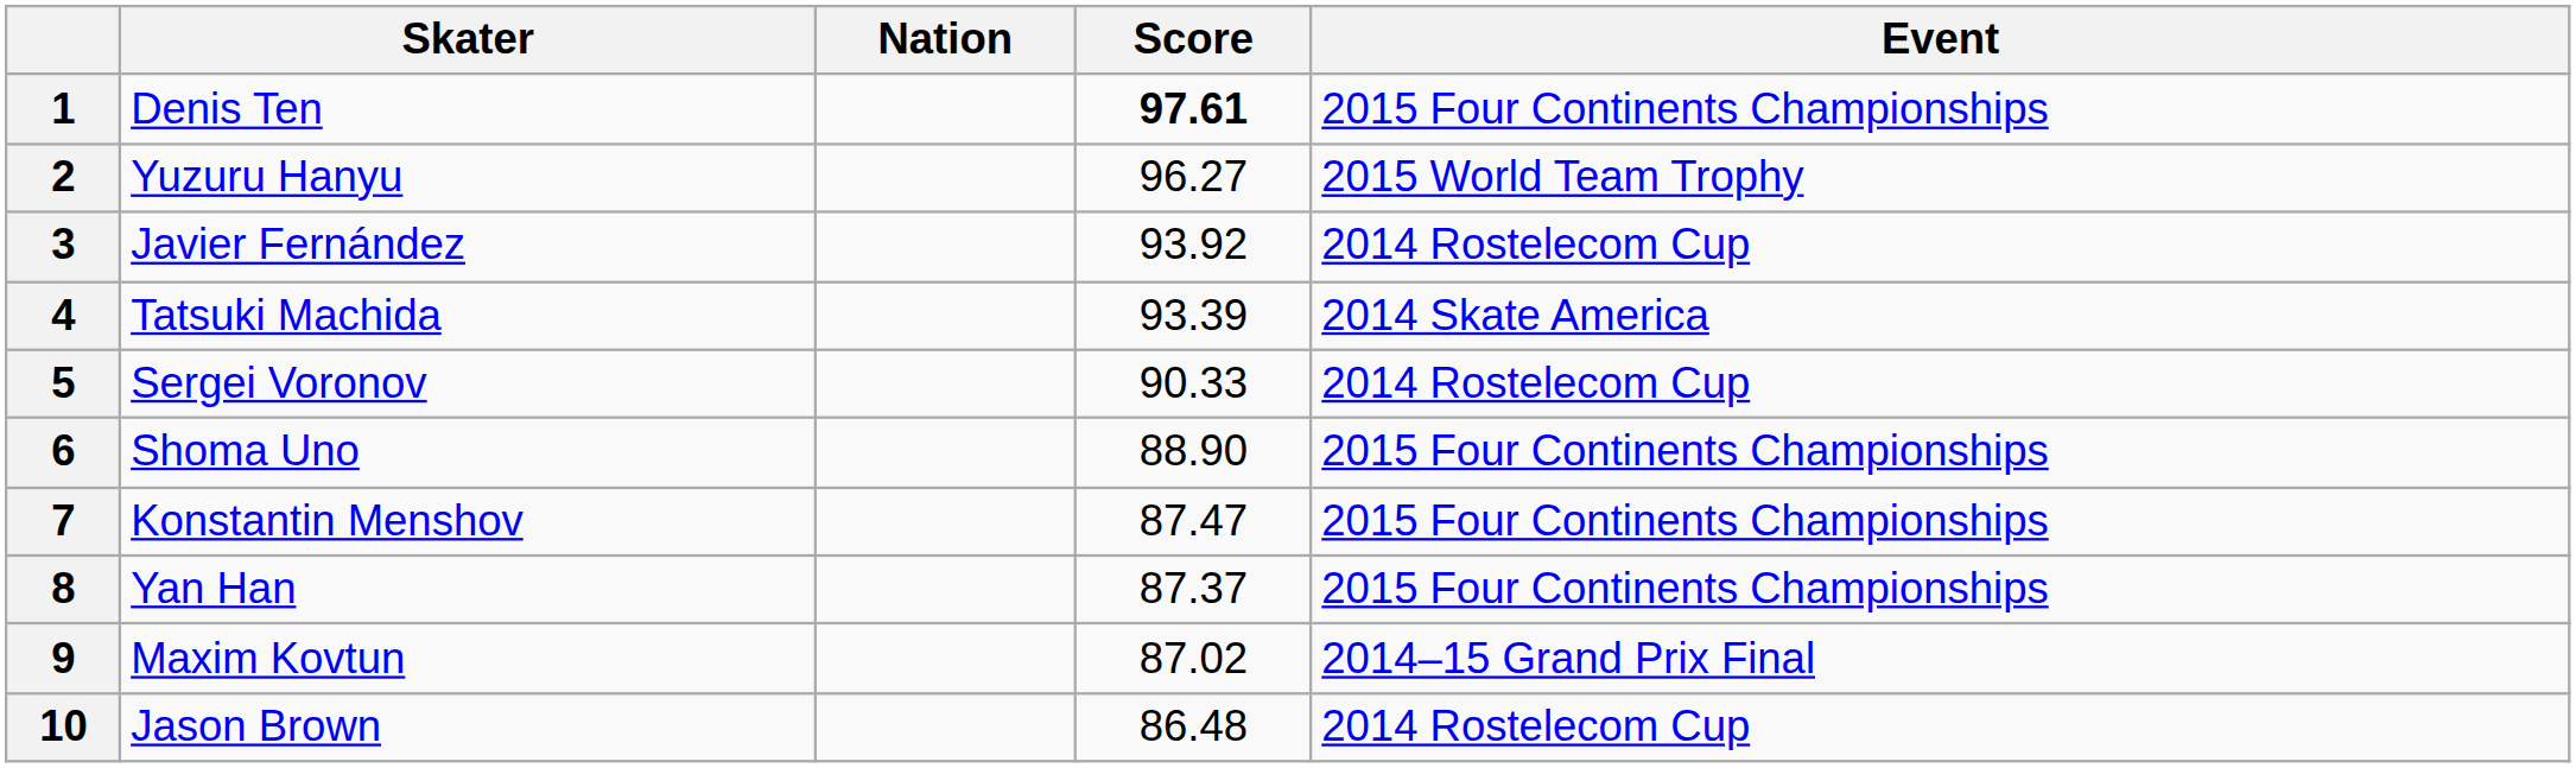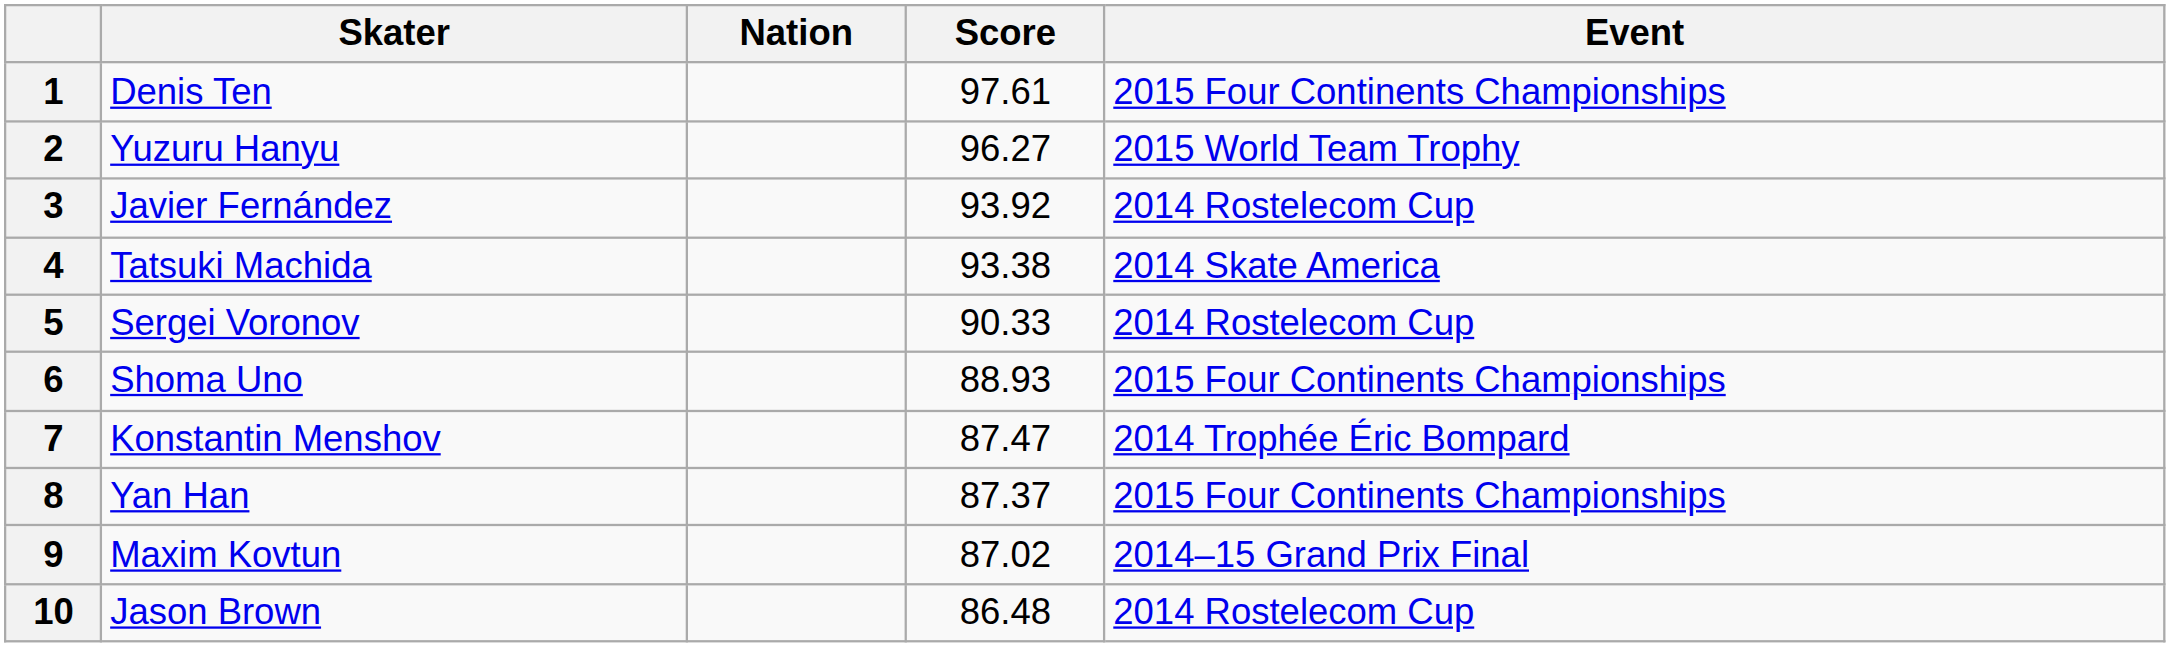1 | Score: bold -> normal
4 | Score: 93.39 -> 93.38
6 | Score: 88.90 -> 88.93
7 | Event: 2015 Four Continents Championships -> 2014 Trophée Éric Bompard
